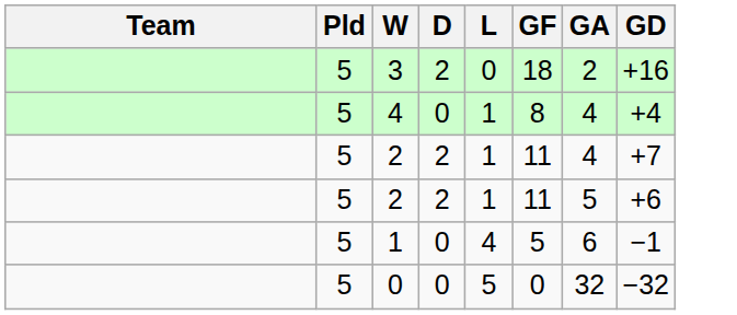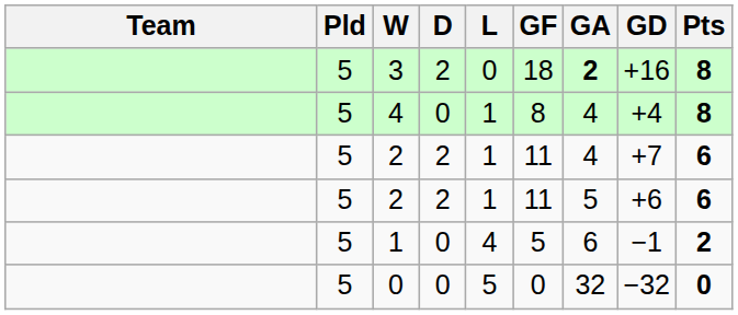+ column: Pts | 8 | 8 | 6 | 6 | 2 | 0
3 | GA: normal -> bold
